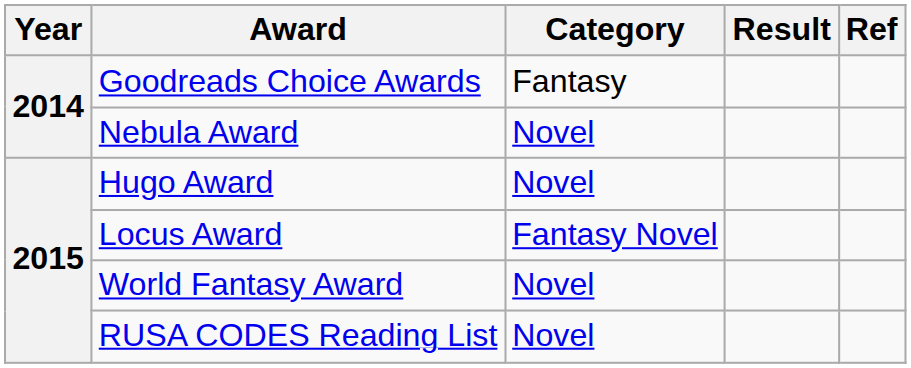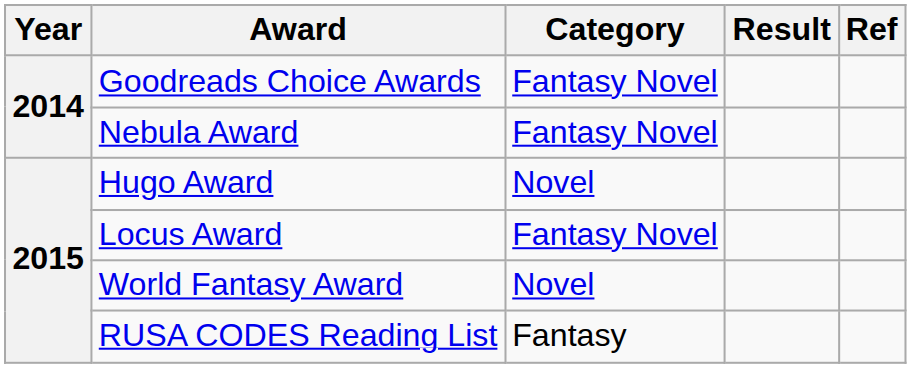Goodreads Choice Awards | Category: Fantasy -> Fantasy Novel
Nebula Award | Category: Novel -> Fantasy Novel
RUSA CODES Reading List | Category: Novel -> Fantasy
